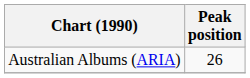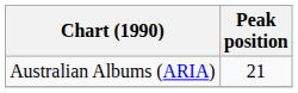Australian Albums (ARIA) | Peak position: 26 -> 21
